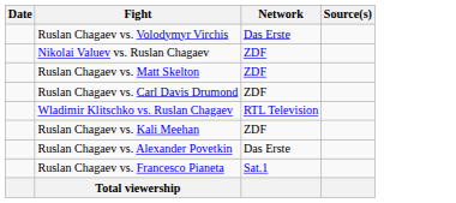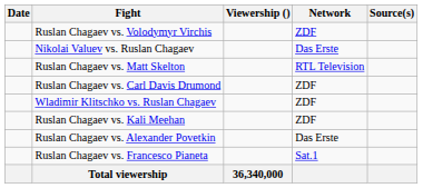+ column: Viewership () | 36,340,000
Ruslan Chagaev vs. Volodymyr Virchis | Network: Das Erste -> ZDF
Nikolai Valuev vs. Ruslan Chagaev | Network: ZDF -> Das Erste
Ruslan Chagaev vs. Matt Skelton | Network: ZDF -> RTL Television
Wladimir Klitschko vs. Ruslan Chagaev | Network: RTL Television -> ZDF
